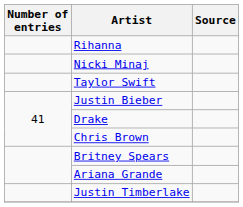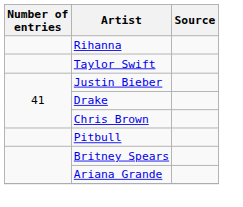- row: Nicki Minaj
+ row: Pitbull
- row: Justin Timberlake
